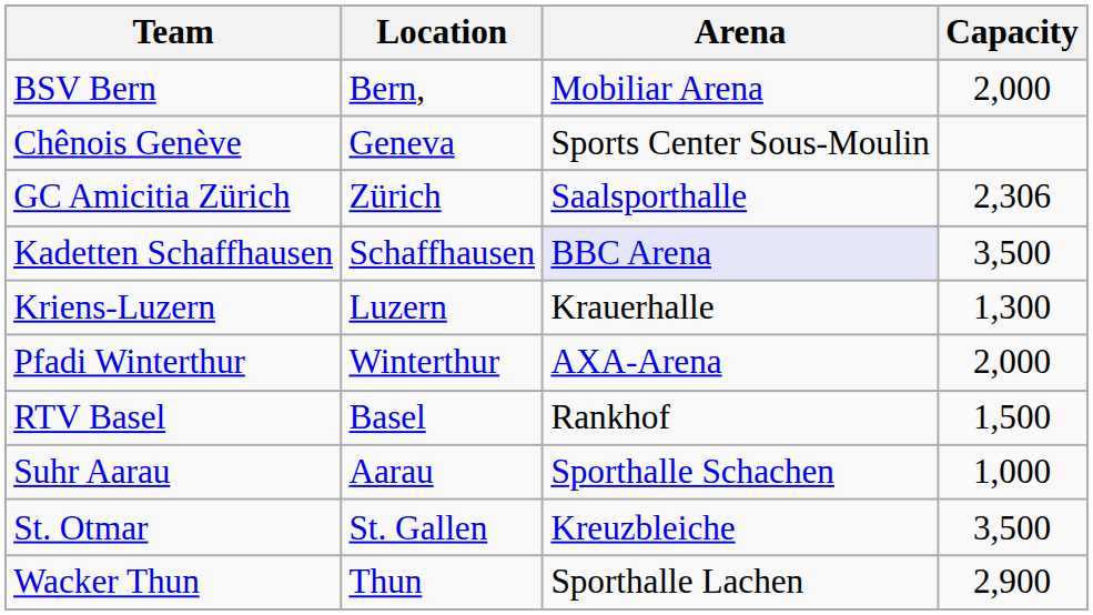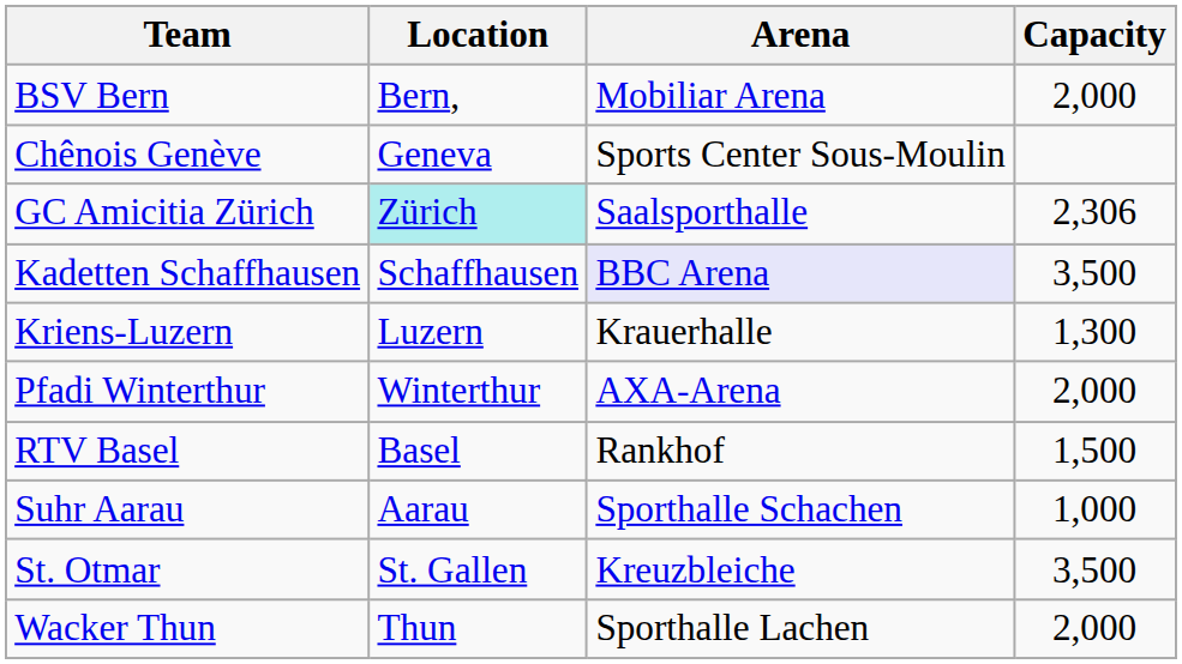GC Amicitia Zürich | Location: no background -> paleturquoise background
Wacker Thun | Capacity: 2,900 -> 2,000
